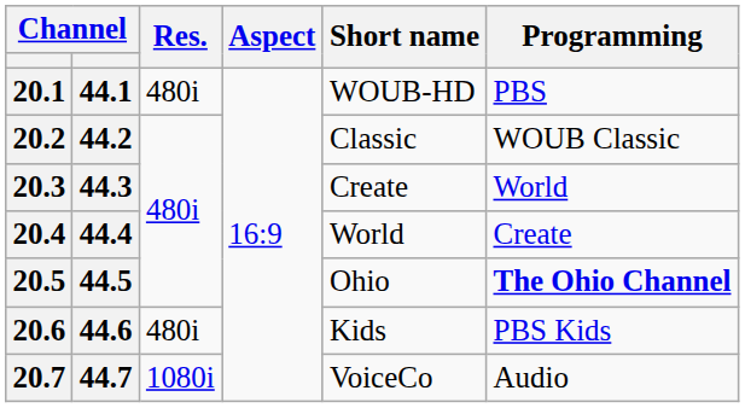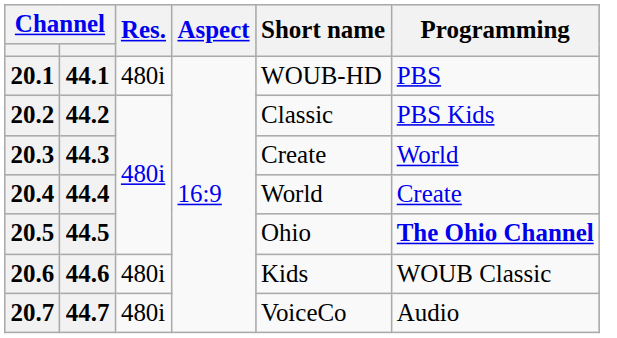20.2 | Programming: WOUB Classic -> PBS Kids
20.6 | Programming: PBS Kids -> WOUB Classic
20.7 | Res.: 1080i -> 480i
